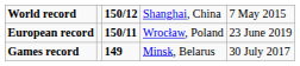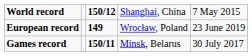European record | column 3: 150/11 -> 149
Games record | column 3: 149 -> 150/11
